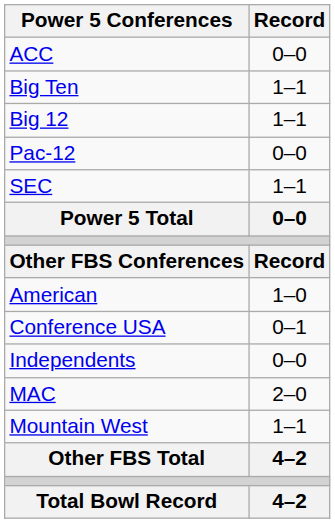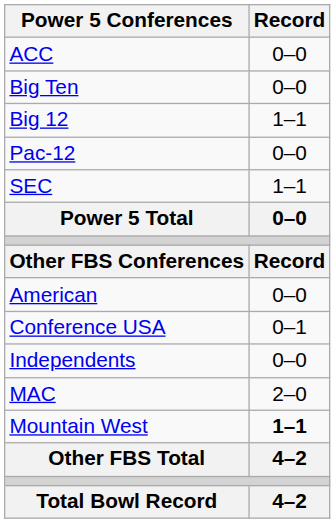Big Ten | Record: 1–1 -> 0–0
American | Record: 1–0 -> 0–0
Mountain West | Record: normal -> bold
